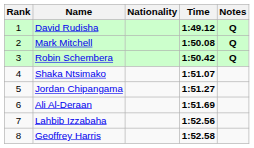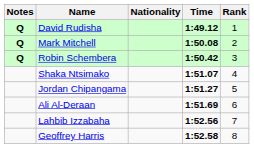columns swapped: Rank <-> Notes
